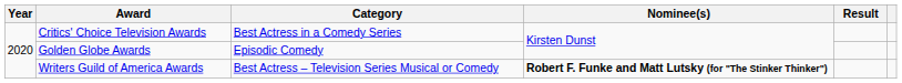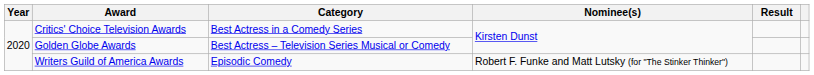Golden Globe Awards | Category: Episodic Comedy -> Best Actress – Television Series Musical or Comedy
Writers Guild of America Awards | Category: Best Actress – Television Series Musical or Comedy -> Episodic Comedy
Writers Guild of America Awards | Nominee(s): bold -> normal
